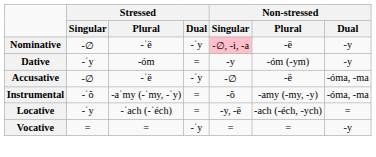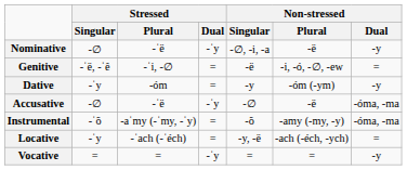Nominative | Non-stressed / Singular: pink background -> no background
+ row: Genitive | -ˈë, -ˈê | -ˈi, -∅ | = | -ë | -i, -ó, -∅, -ew | =
